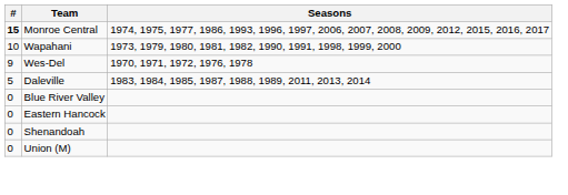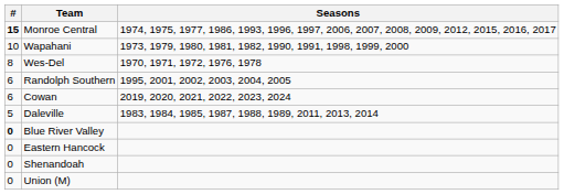Wes-Del | #: 9 -> 8
+ row: 6 | Randolph Southern | 1995, 2001, 2002, 2003, 2004, 2005
+ row: 6 | Cowan | 2019, 2020, 2021, 2022, 2023, 2024
Blue River Valley | #: normal -> bold
